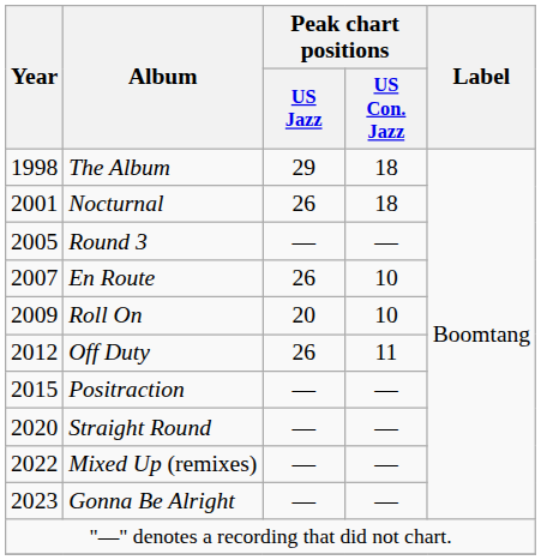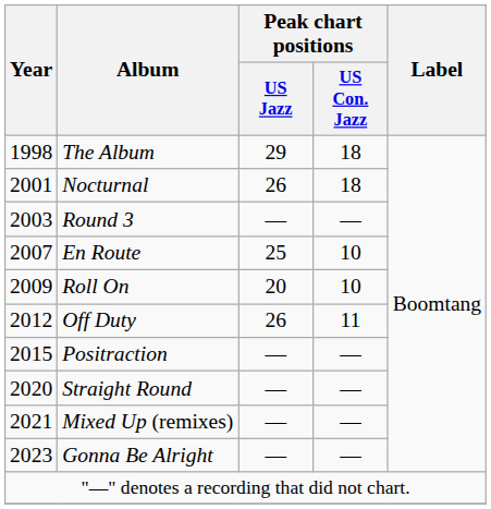Round 3 | Year: 2005 -> 2003
En Route | Peak chart positions / US Jazz: 26 -> 25
Mixed Up (remixes) | Year: 2022 -> 2021
